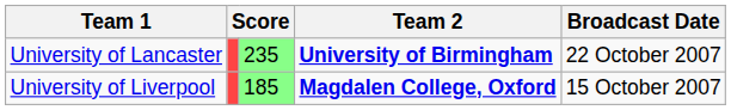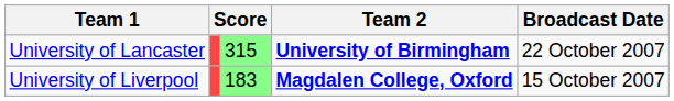University of Lancaster | column 3: 235 -> 315
University of Liverpool | column 3: 185 -> 183
